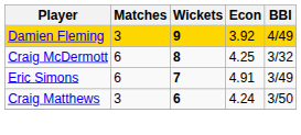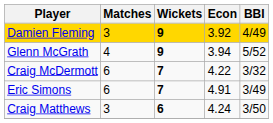+ row: Glenn McGrath | 4 | 9 | 3.94 | 5/52
Craig McDermott | Wickets: 8 -> 7
Craig McDermott | Econ: 4.25 -> 4.22
